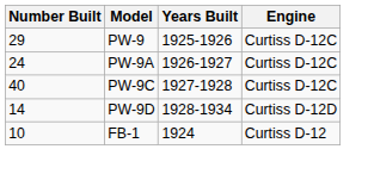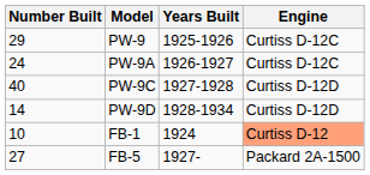PW-9C | Engine: Curtiss D-12C -> Curtiss D-12D
FB-1 | Engine: no background -> lightsalmon background
+ row: 27 | FB-5 | 1927- | Packard 2A-1500
